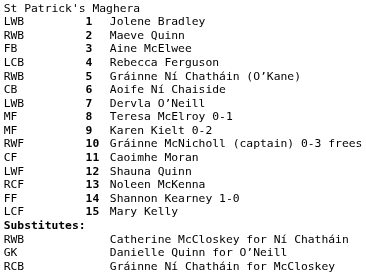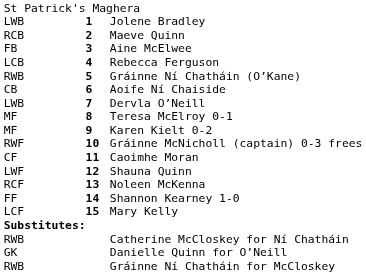Maeve Quinn | column 1: RWB -> RCB
Gráinne Ní Chatháin for McCloskey | column 1: RCB -> RWB
